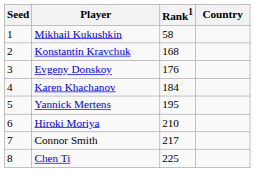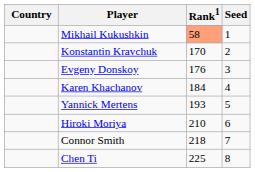columns swapped: Country <-> Seed
Mikhail Kukushkin | Rank1: no background -> lightsalmon background
Konstantin Kravchuk | Rank1: 168 -> 170
Yannick Mertens | Rank1: 195 -> 193
Connor Smith | Rank1: 217 -> 218
